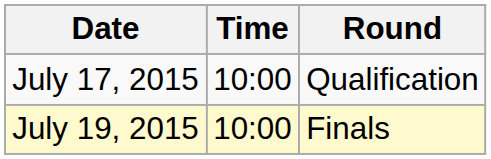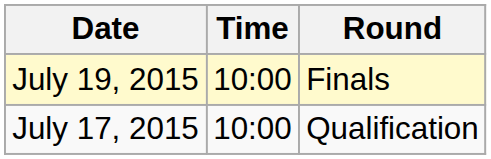rows swapped: July 17, 2015 <-> July 19, 2015
